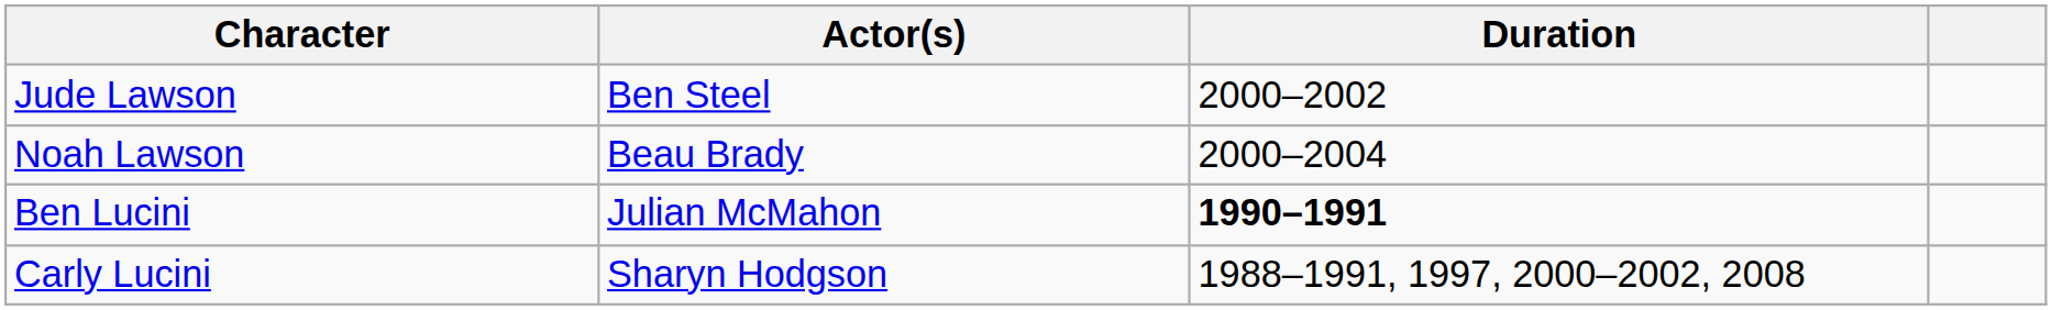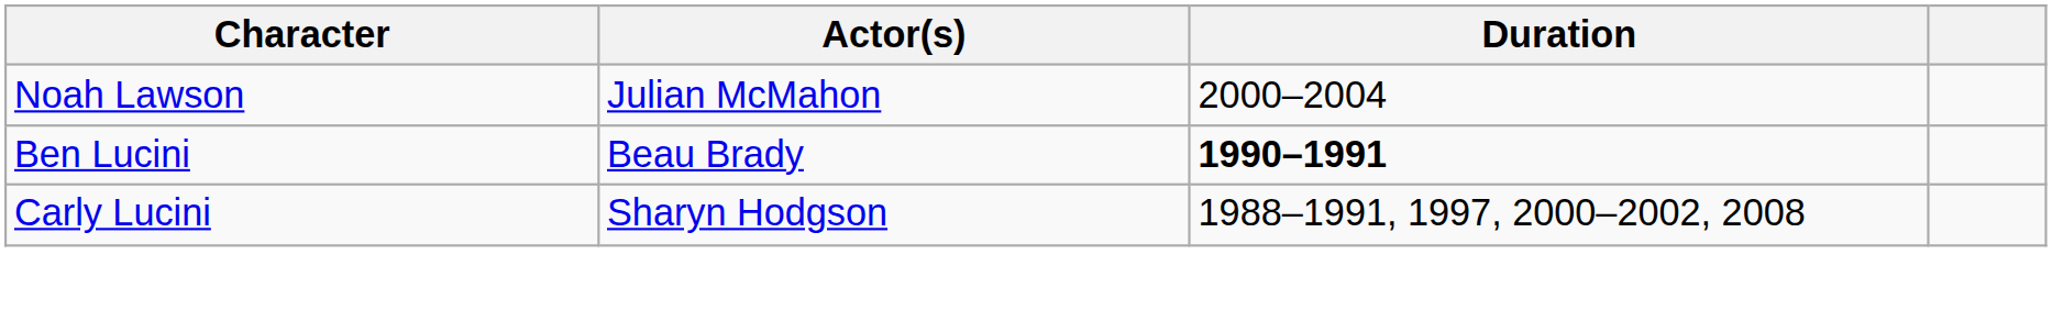- row: Jude Lawson | Ben Steel | 2000–2002
Noah Lawson | Actor(s): Beau Brady -> Julian McMahon
Ben Lucini | Actor(s): Julian McMahon -> Beau Brady
